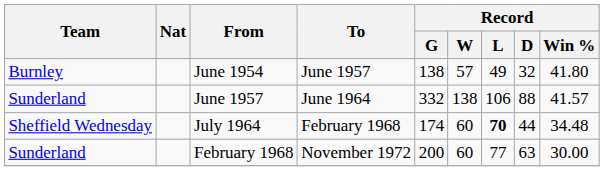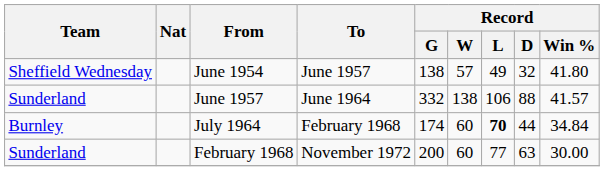June 1954 | Team: Burnley -> Sheffield Wednesday
July 1964 | Team: Sheffield Wednesday -> Burnley
July 1964 | Record / Win %: 34.48 -> 34.84
